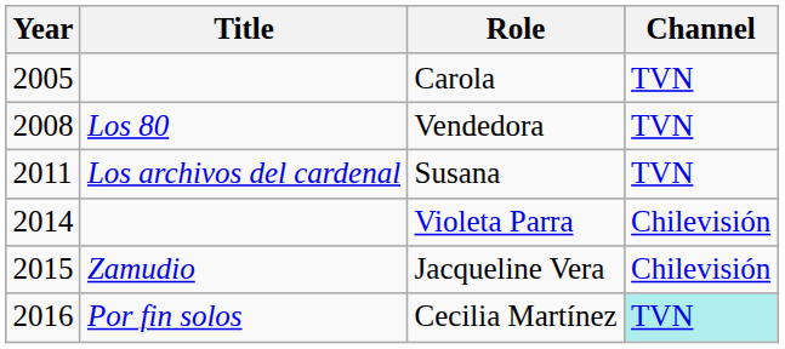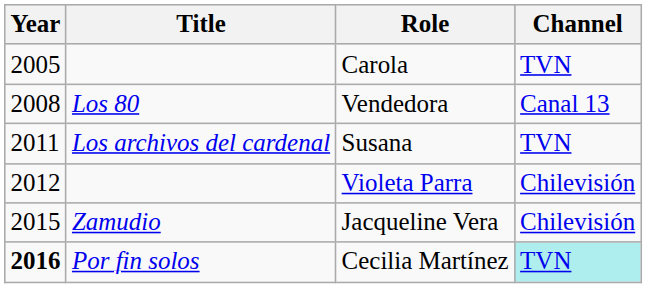Vendedora | Channel: TVN -> Canal 13
Violeta Parra | Year: 2014 -> 2012
Cecilia Martínez | Year: normal -> bold
